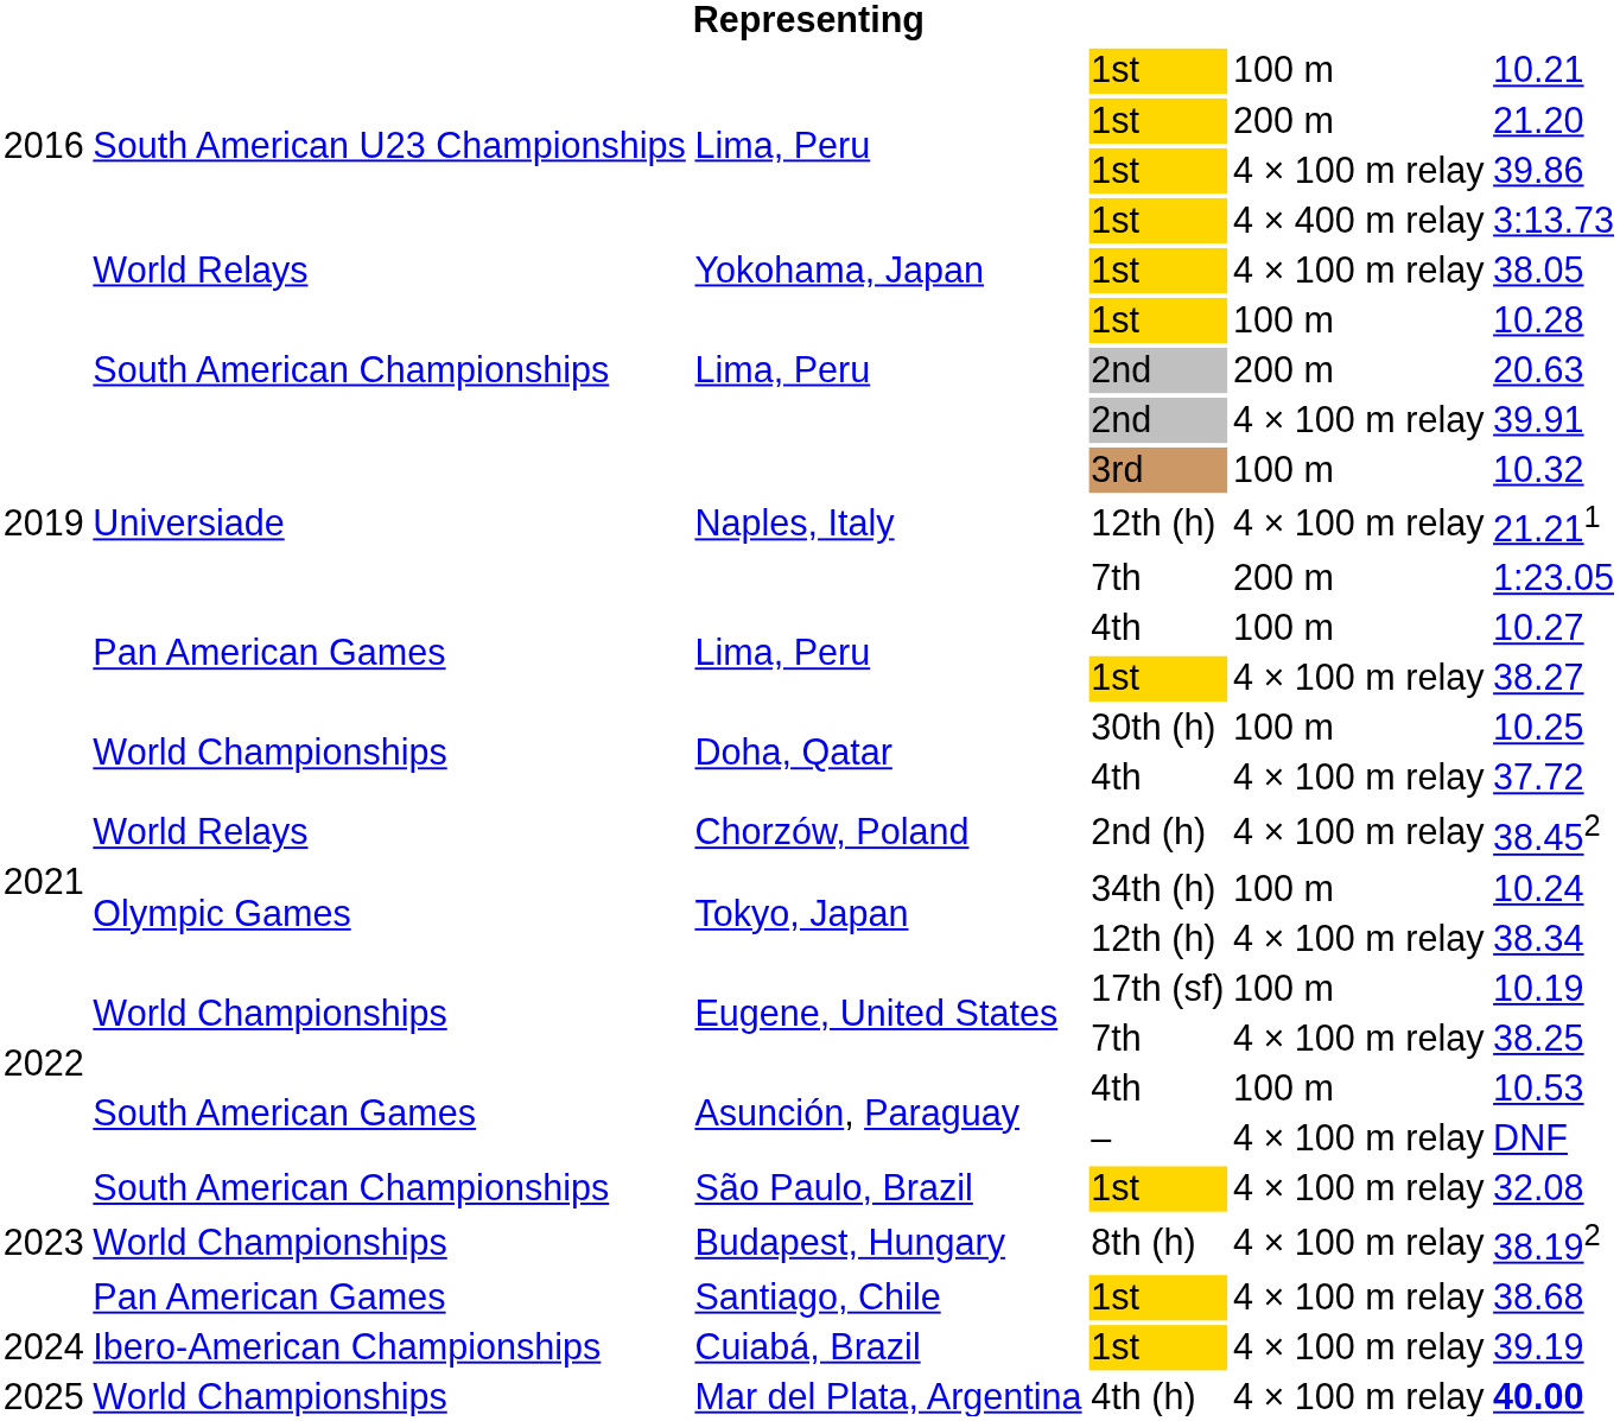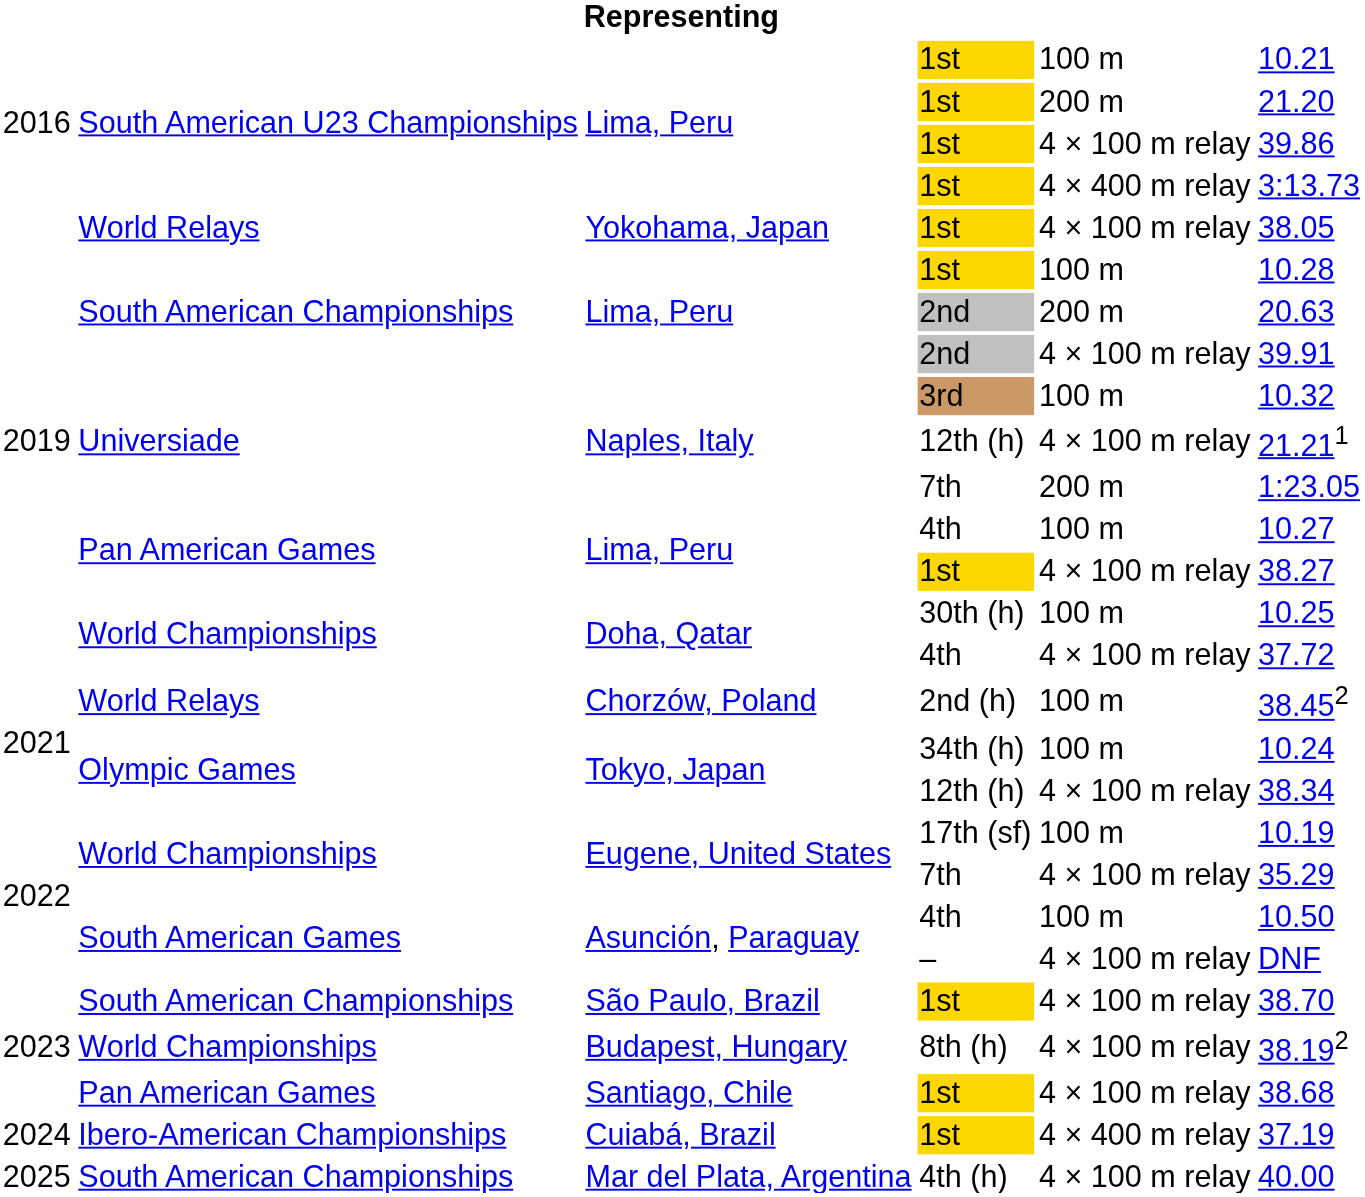Chorzów, Poland | column 5: 4 × 100 m relay -> 100 m
Eugene, United States / 7th | column 6: 38.25 -> 35.29
Asunción, Paraguay / 4th | column 6: 10.53 -> 10.50
São Paulo, Brazil | column 6: 32.08 -> 38.70
Cuiabá, Brazil | column 5: 4 × 100 m relay -> 4 × 400 m relay
Cuiabá, Brazil | column 6: 39.19 -> 37.19
Mar del Plata, Argentina | column 2: World Championships -> South American Championships
Mar del Plata, Argentina | column 6: bold -> normal
